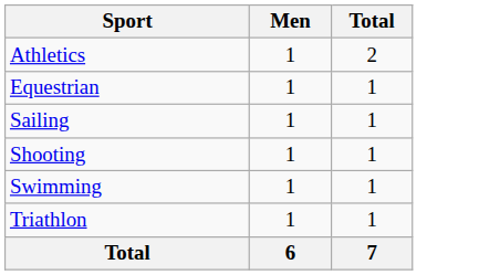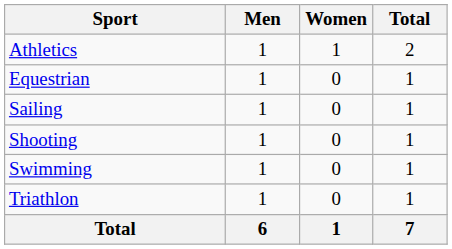+ column: Women | 1 | 0 | 0 | 0 | 0 | 0 | 1
